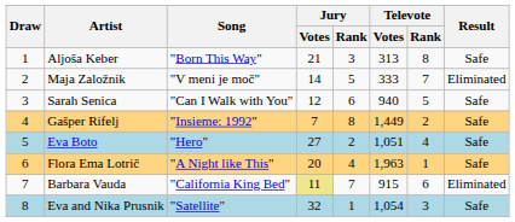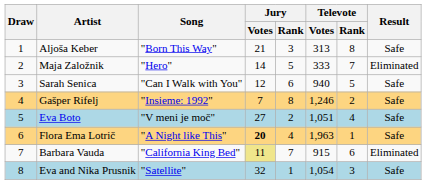Maja Založnik | Song: "V meni je moč" -> "Hero"
Gašper Rifelj | Televote / Votes: 1,449 -> 1,246
Eva Boto | Song: "Hero" -> "V meni je moč"
Flora Ema Lotrič | Jury / Votes: normal -> bold
